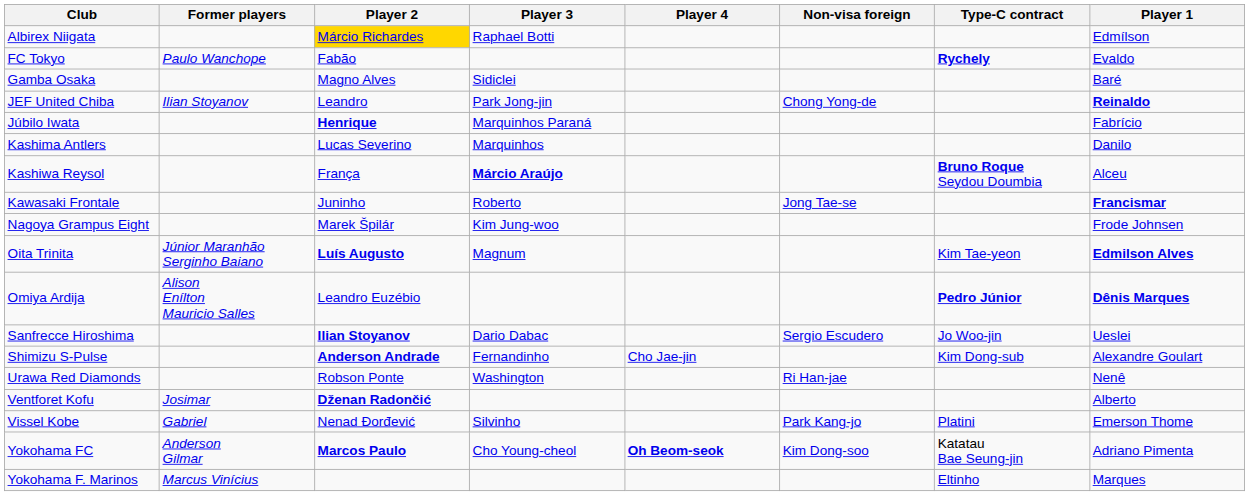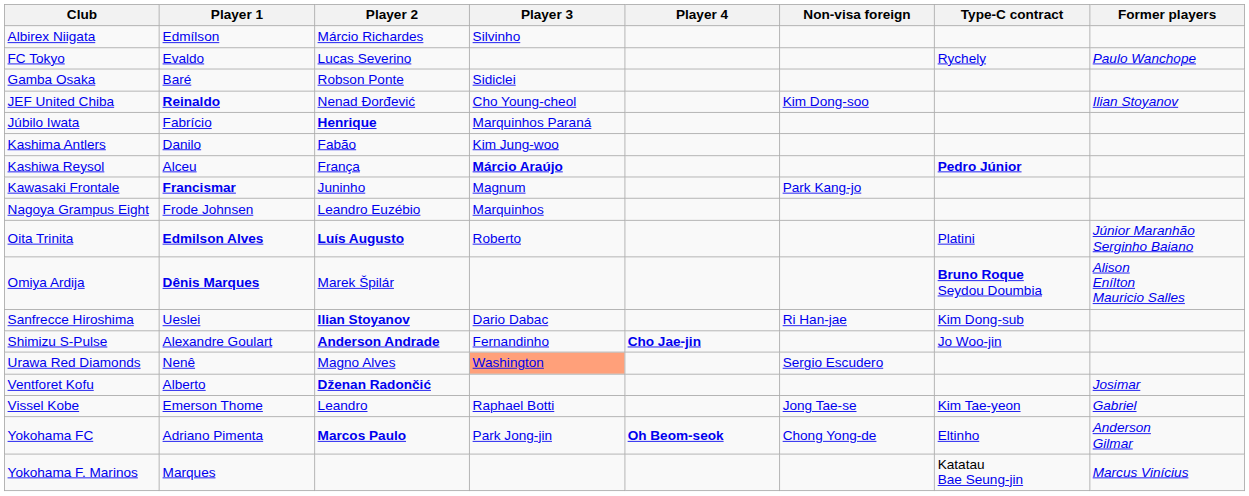columns swapped: Player 1 <-> Former players
Albirex Niigata | Player 2: gold background -> no background
Albirex Niigata | Player 3: Raphael Botti -> Silvinho
FC Tokyo | Player 2: Fabão -> Lucas Severino
FC Tokyo | Type-C contract: bold -> normal
Gamba Osaka | Player 2: Magno Alves -> Robson Ponte
JEF United Chiba | Player 2: Leandro -> Nenad Đorđević
JEF United Chiba | Player 3: Park Jong-jin -> Cho Young-cheol
JEF United Chiba | Non-visa foreign: Chong Yong-de -> Kim Dong-soo
Kashima Antlers | Player 2: Lucas Severino -> Fabão
Kashima Antlers | Player 3: Marquinhos -> Kim Jung-woo
Kashiwa Reysol | Type-C contract: Bruno Roque Seydou Doumbia -> Pedro Júnior
Kawasaki Frontale | Player 3: Roberto -> Magnum
Kawasaki Frontale | Non-visa foreign: Jong Tae-se -> Park Kang-jo
Nagoya Grampus Eight | Player 2: Marek Špilár -> Leandro Euzébio
Nagoya Grampus Eight | Player 3: Kim Jung-woo -> Marquinhos
Oita Trinita | Player 3: Magnum -> Roberto
Oita Trinita | Type-C contract: Kim Tae-yeon -> Platini
Omiya Ardija | Player 2: Leandro Euzébio -> Marek Špilár
Omiya Ardija | Type-C contract: Pedro Júnior -> Bruno Roque Seydou Doumbia
Sanfrecce Hiroshima | Non-visa foreign: Sergio Escudero -> Ri Han-jae
Sanfrecce Hiroshima | Type-C contract: Jo Woo-jin -> Kim Dong-sub
Shimizu S-Pulse | Player 4: normal -> bold
Shimizu S-Pulse | Type-C contract: Kim Dong-sub -> Jo Woo-jin
Urawa Red Diamonds | Player 2: Robson Ponte -> Magno Alves
Urawa Red Diamonds | Player 3: no background -> lightsalmon background
Urawa Red Diamonds | Non-visa foreign: Ri Han-jae -> Sergio Escudero
Vissel Kobe | Player 2: Nenad Đorđević -> Leandro
Vissel Kobe | Player 3: Silvinho -> Raphael Botti
Vissel Kobe | Non-visa foreign: Park Kang-jo -> Jong Tae-se
Vissel Kobe | Type-C contract: Platini -> Kim Tae-yeon
Yokohama FC | Player 3: Cho Young-cheol -> Park Jong-jin
Yokohama FC | Non-visa foreign: Kim Dong-soo -> Chong Yong-de
Yokohama FC | Type-C contract: Katatau Bae Seung-jin -> Eltinho
Yokohama F. Marinos | Type-C contract: Eltinho -> Katatau Bae Seung-jin
